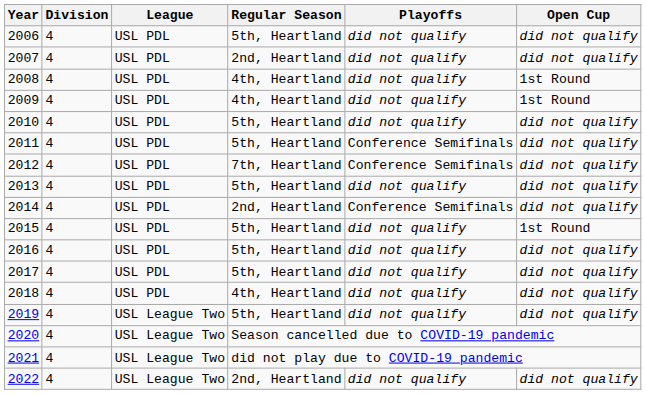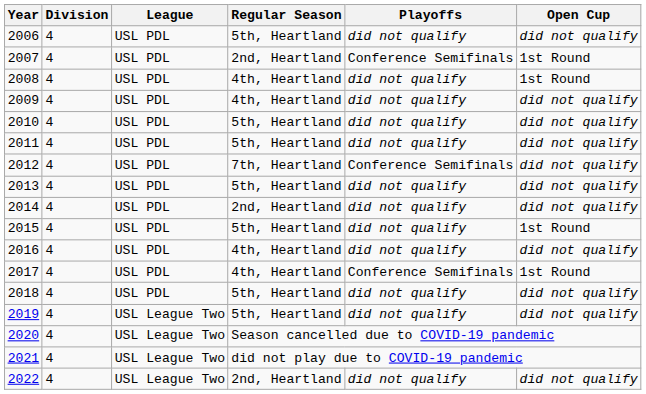2007 | Playoffs: did not qualify -> Conference Semifinals
2007 | Open Cup: did not qualify -> 1st Round
2009 | Open Cup: 1st Round -> did not qualify
2011 | Playoffs: Conference Semifinals -> did not qualify
2014 | Playoffs: Conference Semifinals -> did not qualify
2016 | Regular Season: 5th, Heartland -> 4th, Heartland
2017 | Regular Season: 5th, Heartland -> 4th, Heartland
2017 | Playoffs: did not qualify -> Conference Semifinals
2017 | Open Cup: did not qualify -> 1st Round
2018 | Regular Season: 4th, Heartland -> 5th, Heartland
